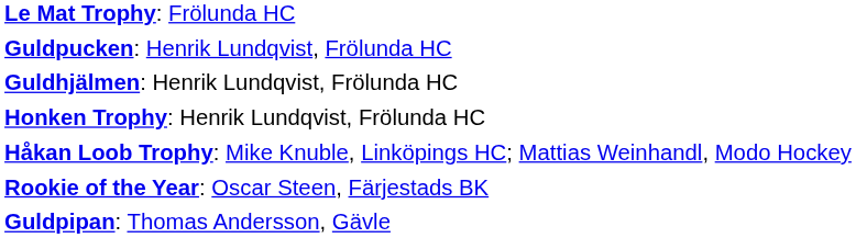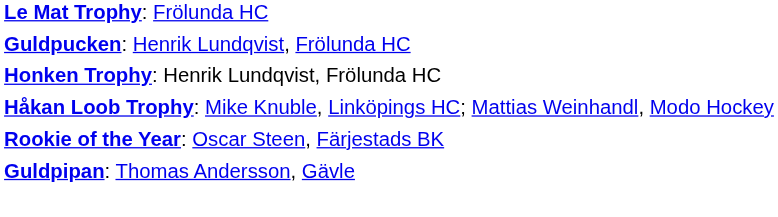- row: Guldhjälmen: Henrik Lundqvist, Frölunda HC
